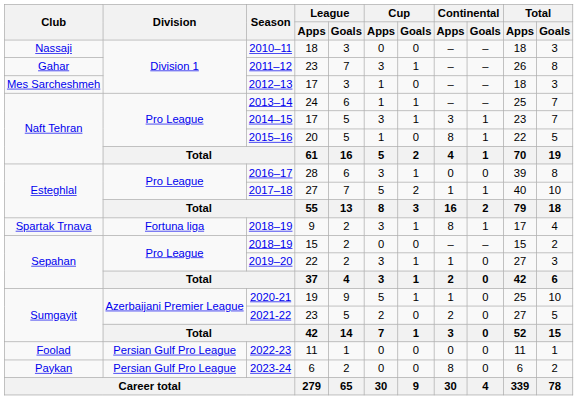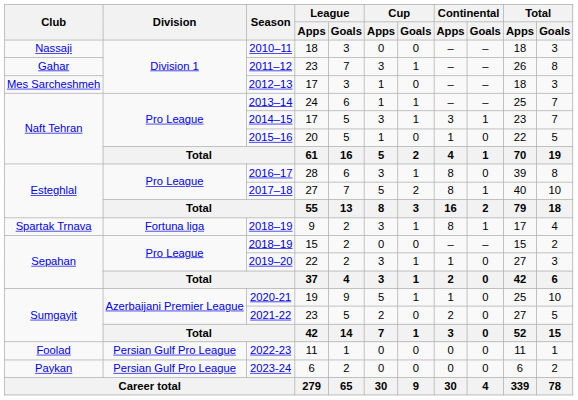2015–16 | Continental / Apps: 8 -> 1
2015–16 | Continental / Goals: 1 -> 0
2016–17 | Continental / Apps: 0 -> 8
2017–18 | Continental / Apps: 1 -> 8
2023-24 | Continental / Apps: 8 -> 0
